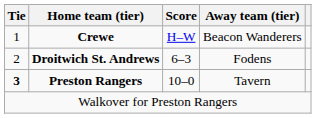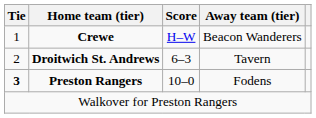Droitwich St. Andrews | Away team (tier): Fodens -> Tavern
Preston Rangers | Away team (tier): Tavern -> Fodens
